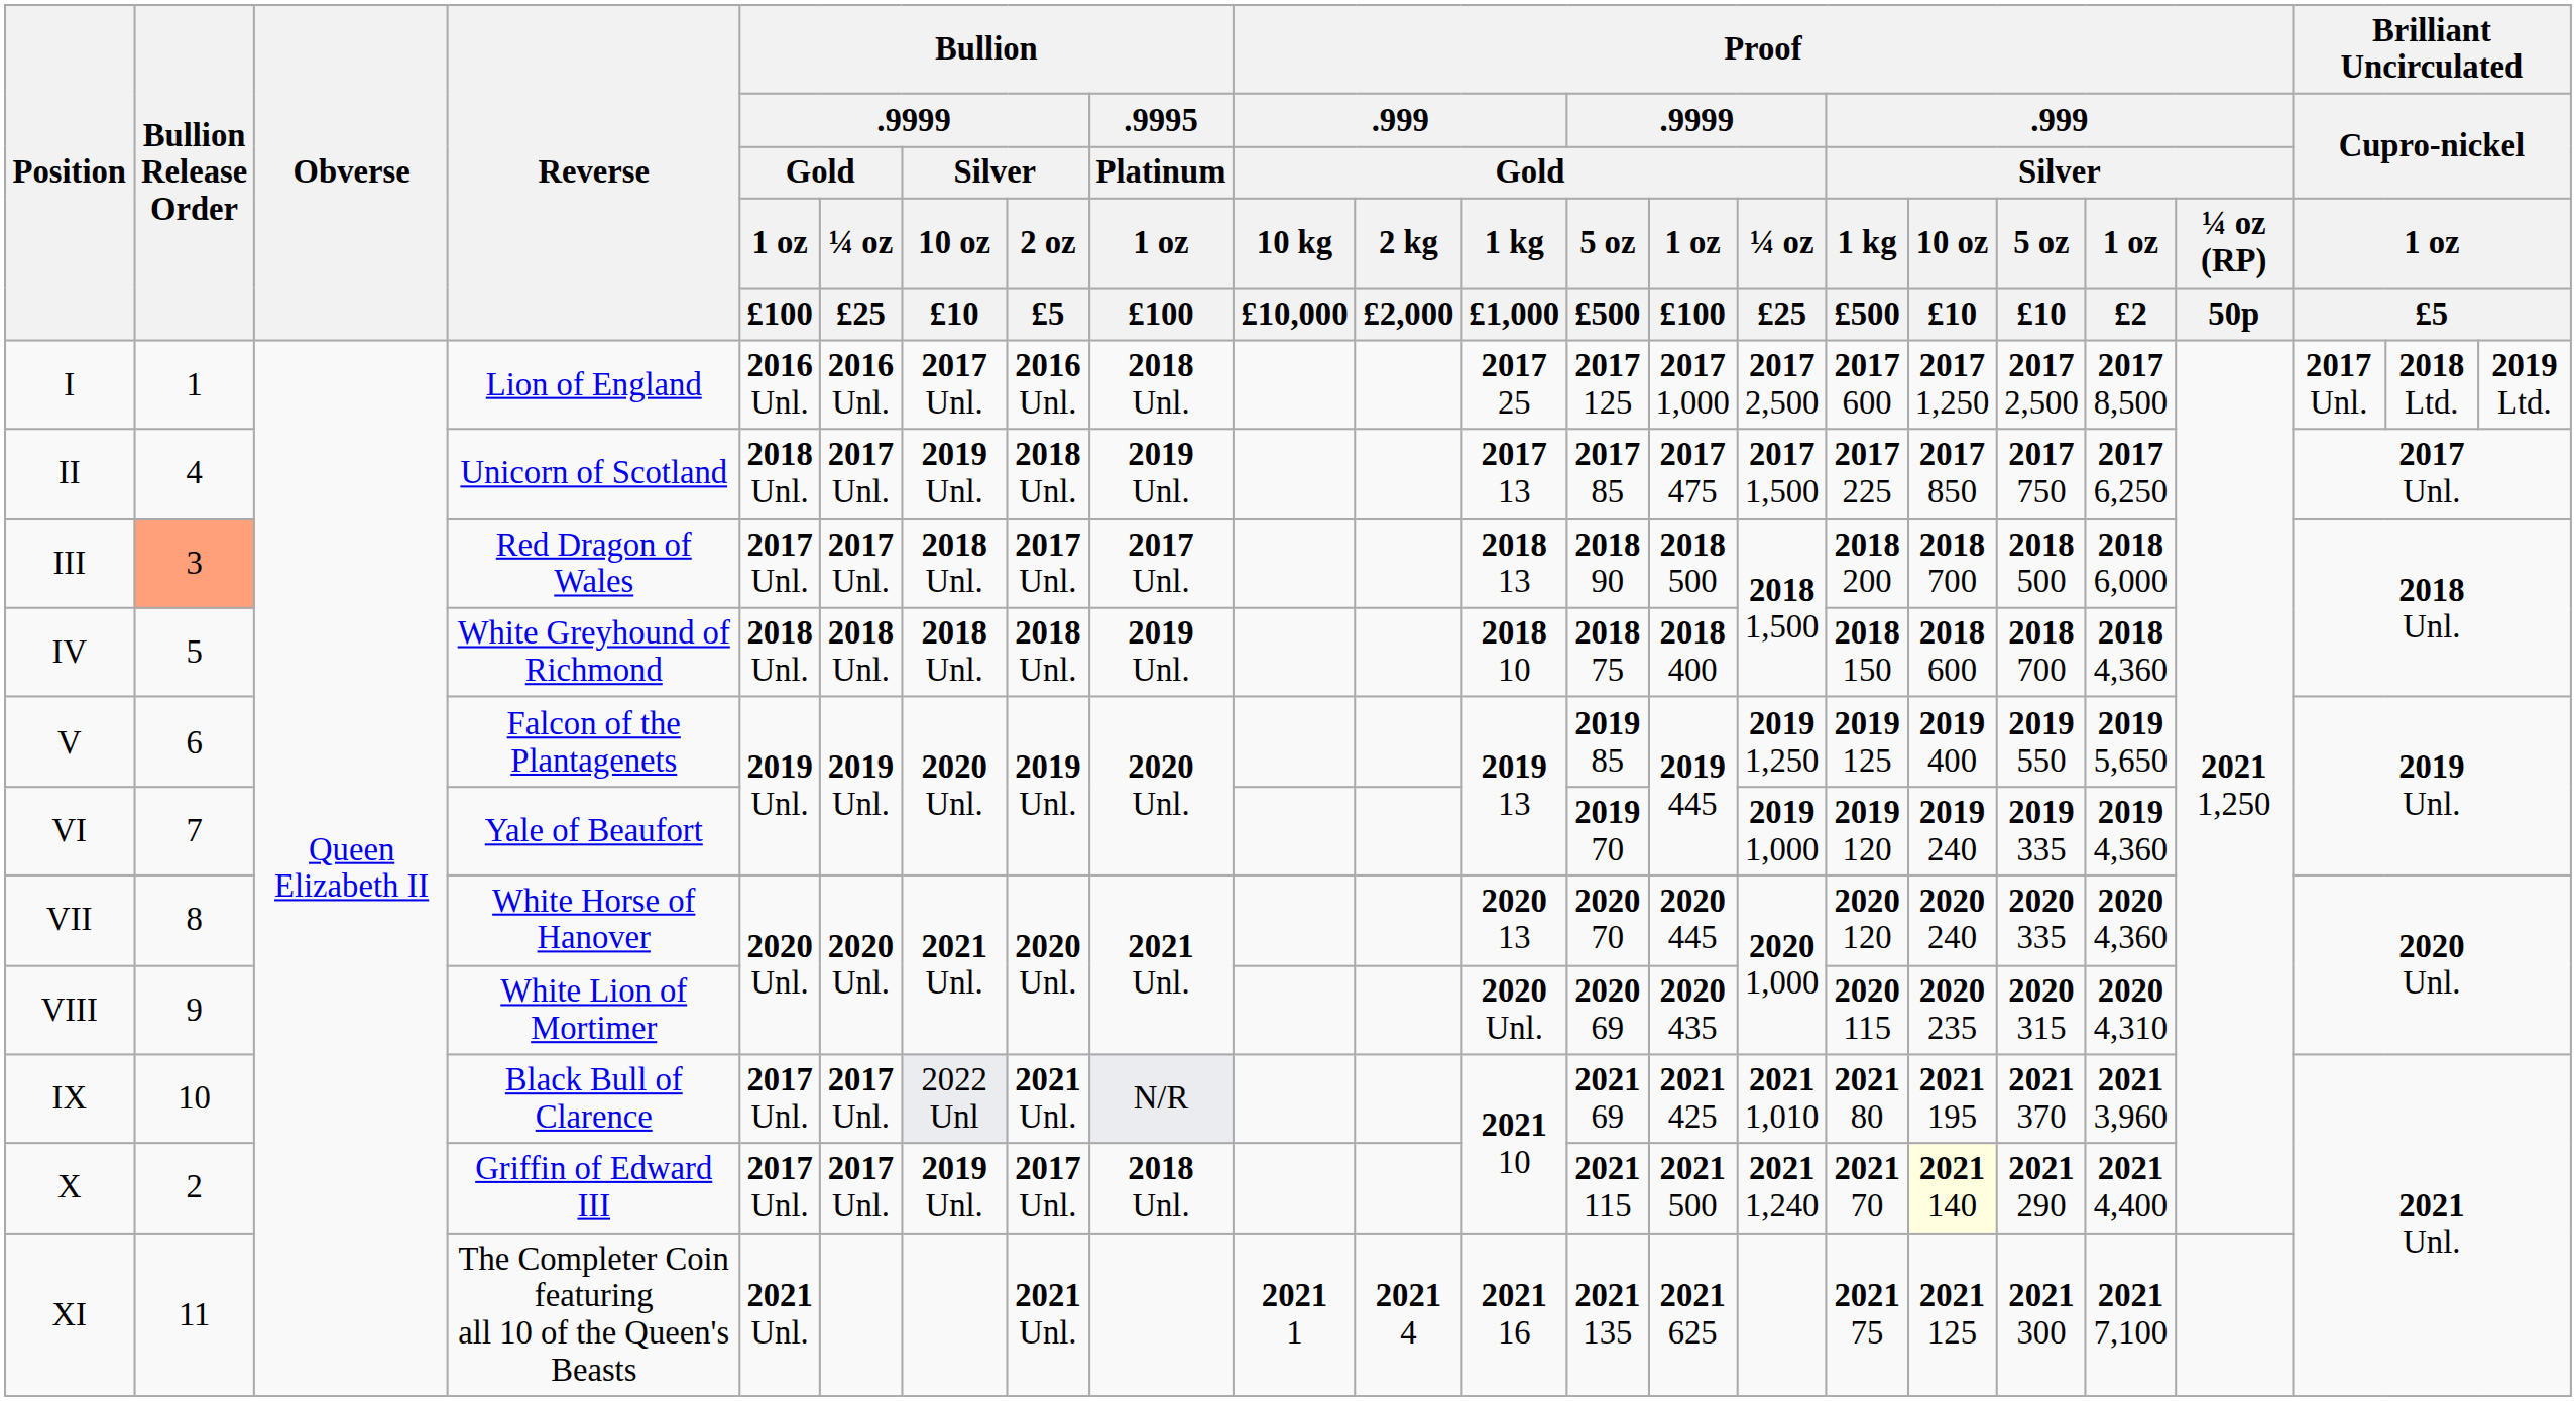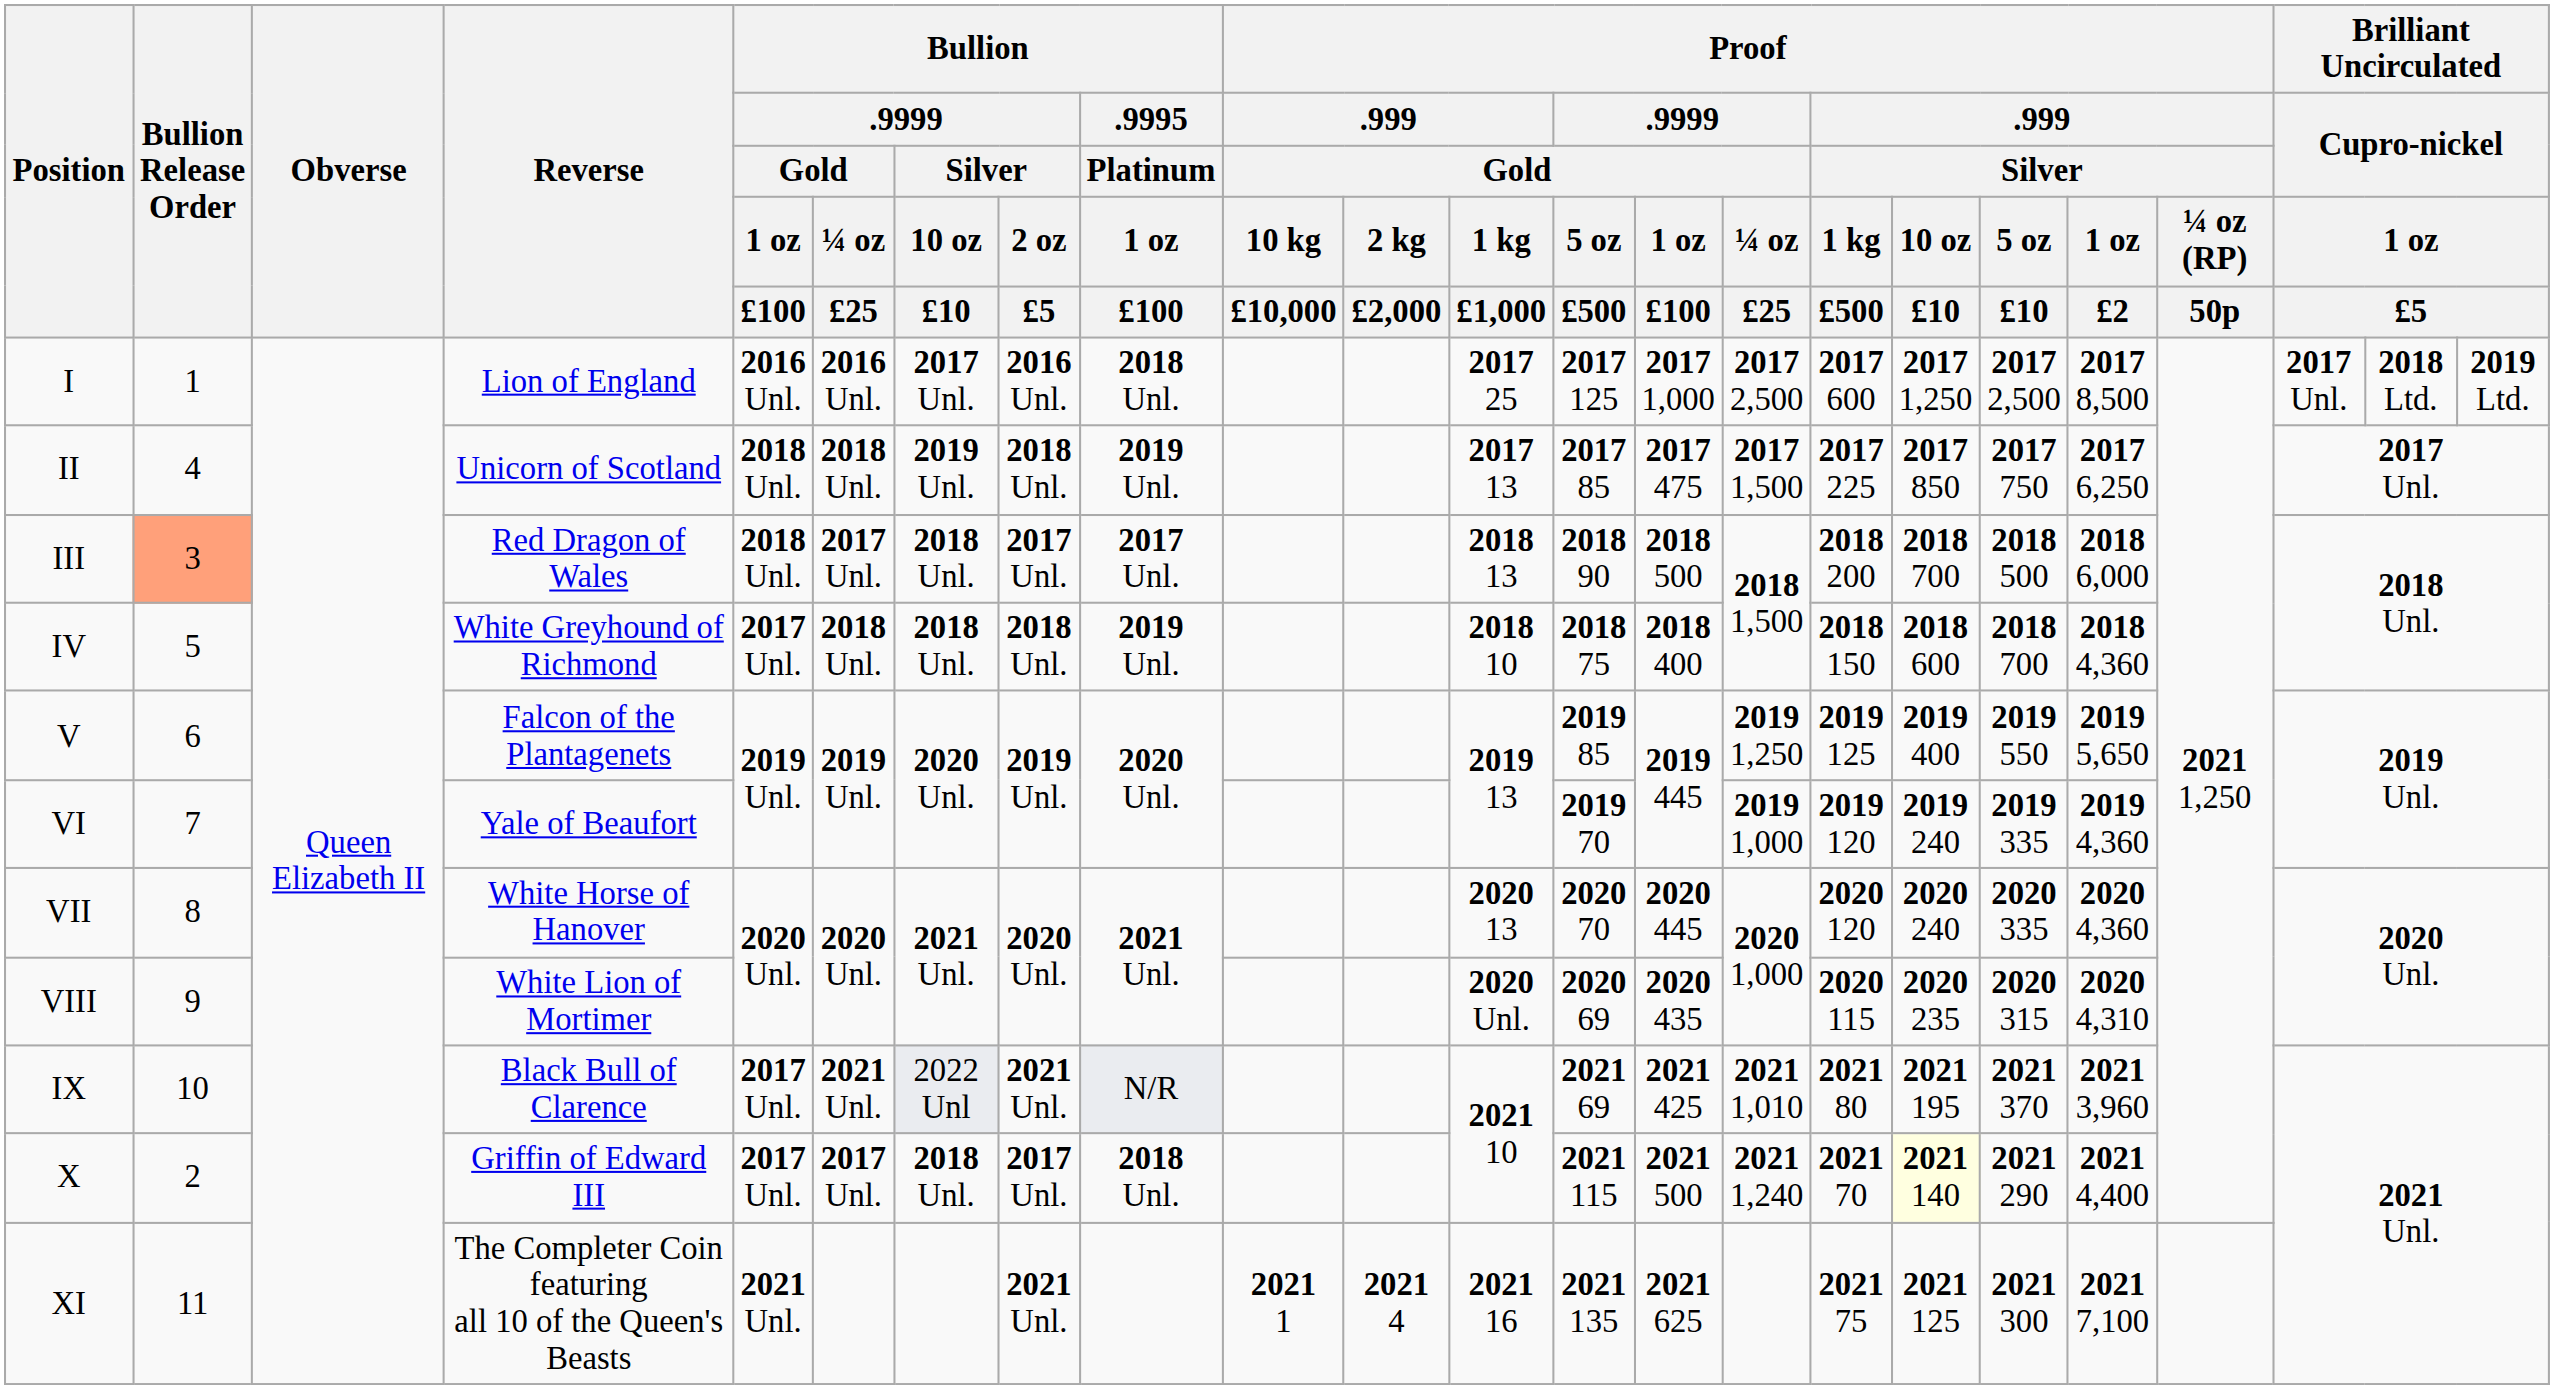II | Bullion / .9999 / Gold / ¼ oz / £25: 2017 Unl. -> 2018 Unl.
III | Bullion / .9999 / Gold / 1 oz / £100: 2017 Unl. -> 2018 Unl.
IV | Bullion / .9999 / Gold / 1 oz / £100: 2018 Unl. -> 2017 Unl.
IX | Bullion / .9999 / Gold / ¼ oz / £25: 2017 Unl. -> 2021 Unl.
X | Bullion / .9999 / Silver / 10 oz / £10: 2019 Unl. -> 2018 Unl.
